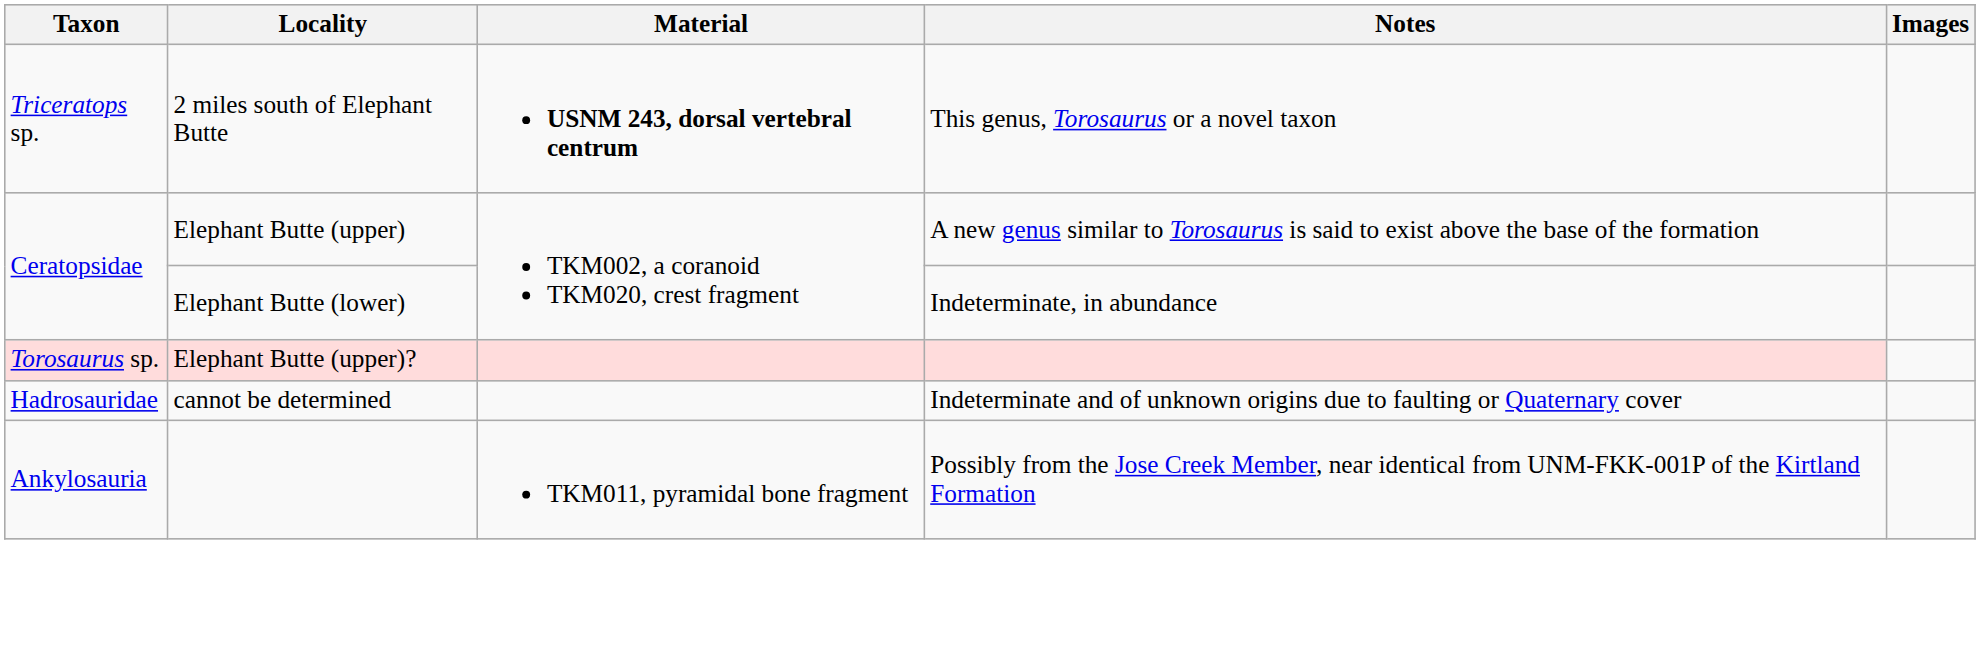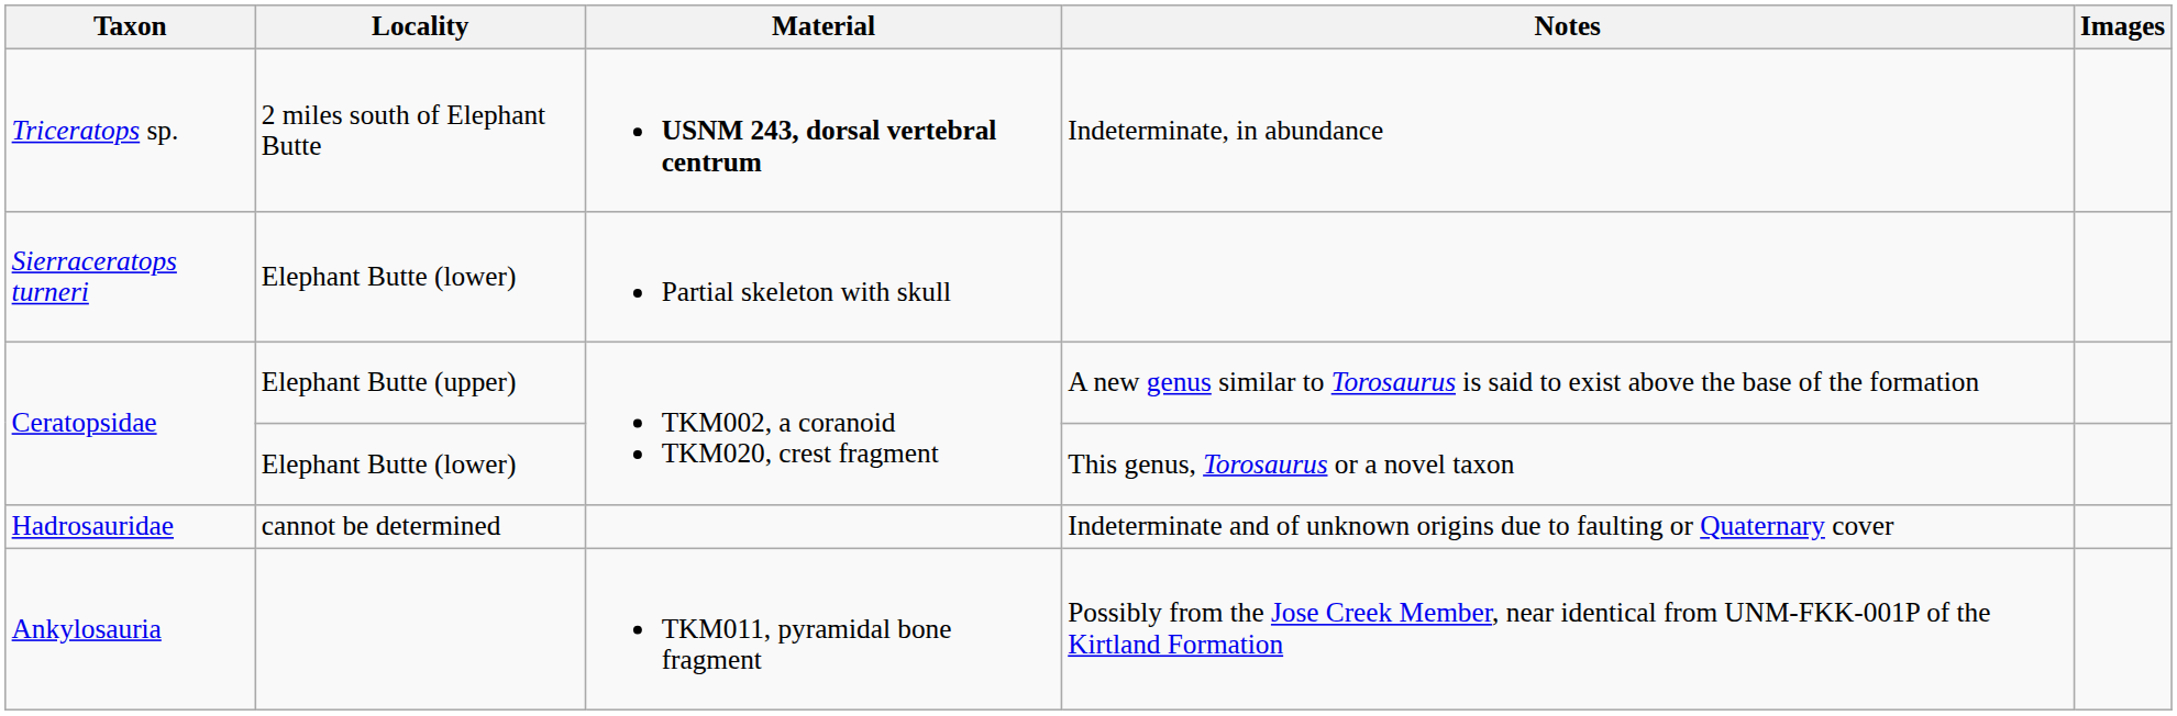Triceratops sp. | Notes: This genus, Torosaurus or a novel taxon -> Indeterminate, in abundance
+ row: Sierraceratops turneri | Elephant Butte (lower) | Partial skeleton with skull
Ceratopsidae / Elephant Butte (lower) | Notes: Indeterminate, in abundance -> This genus, Torosaurus or a novel taxon
- row: Torosaurus sp. | Elephant Butte (upper)?
